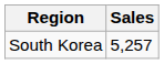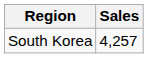South Korea | Sales: 5,257 -> 4,257
